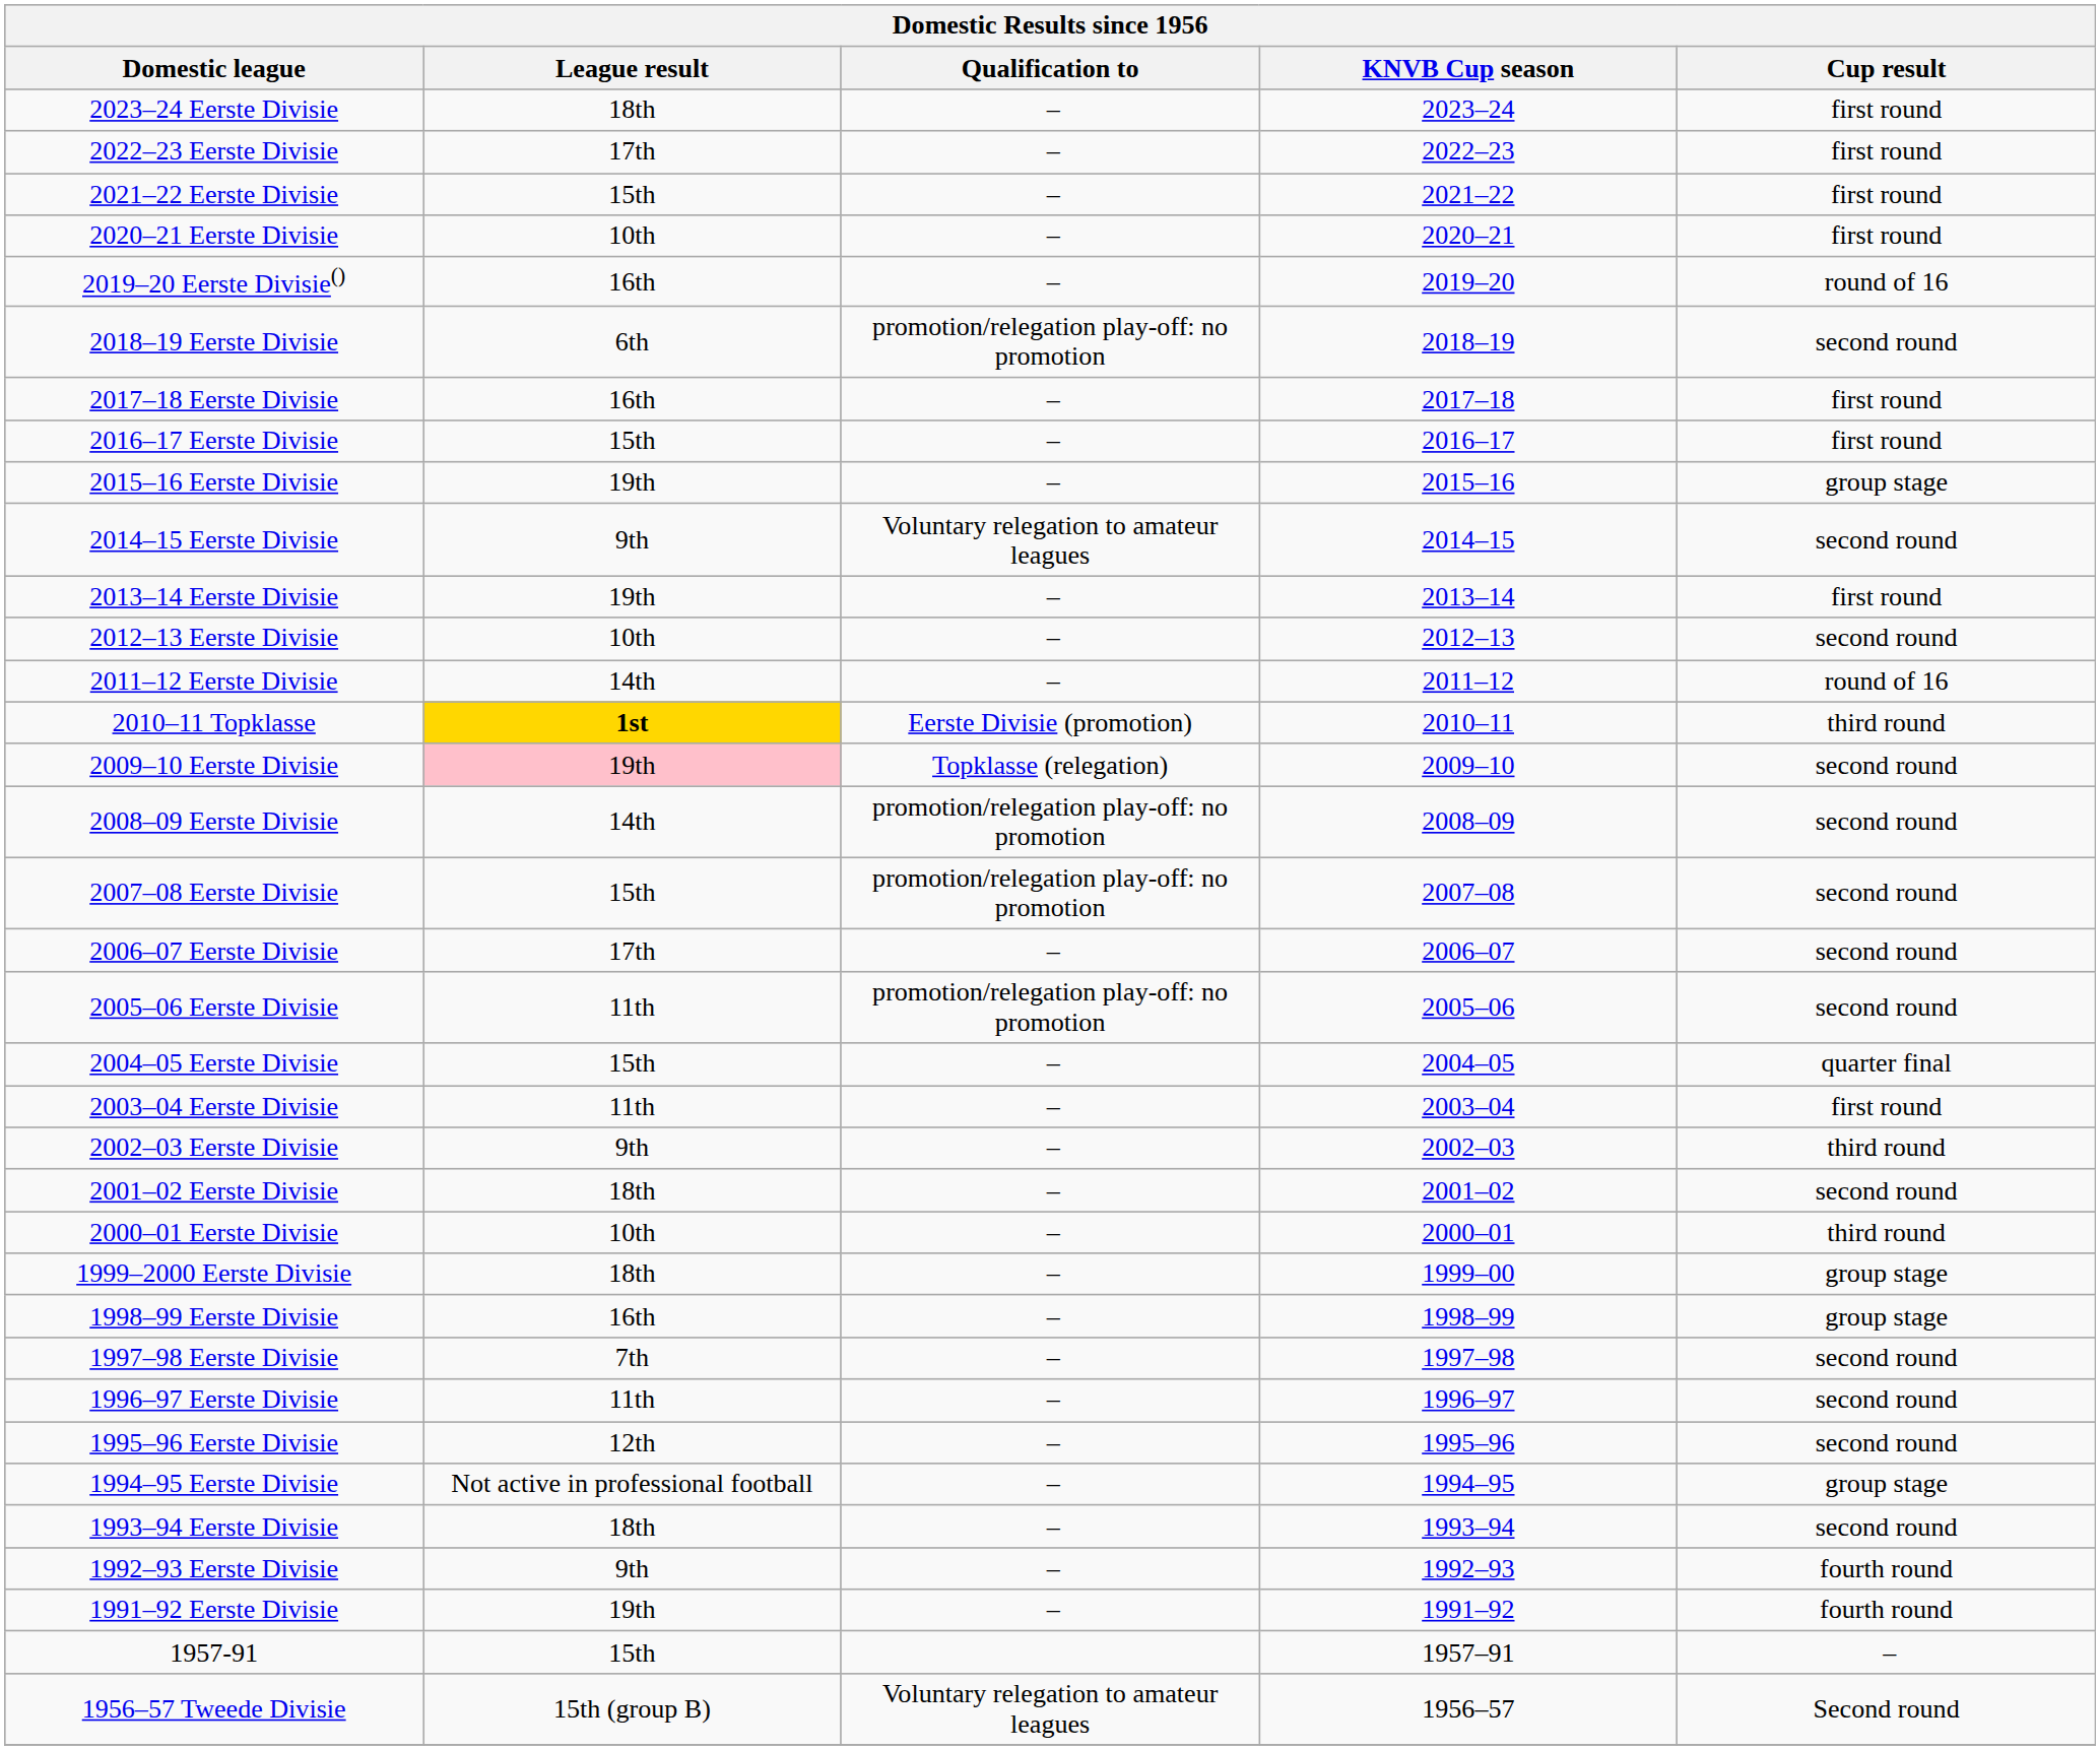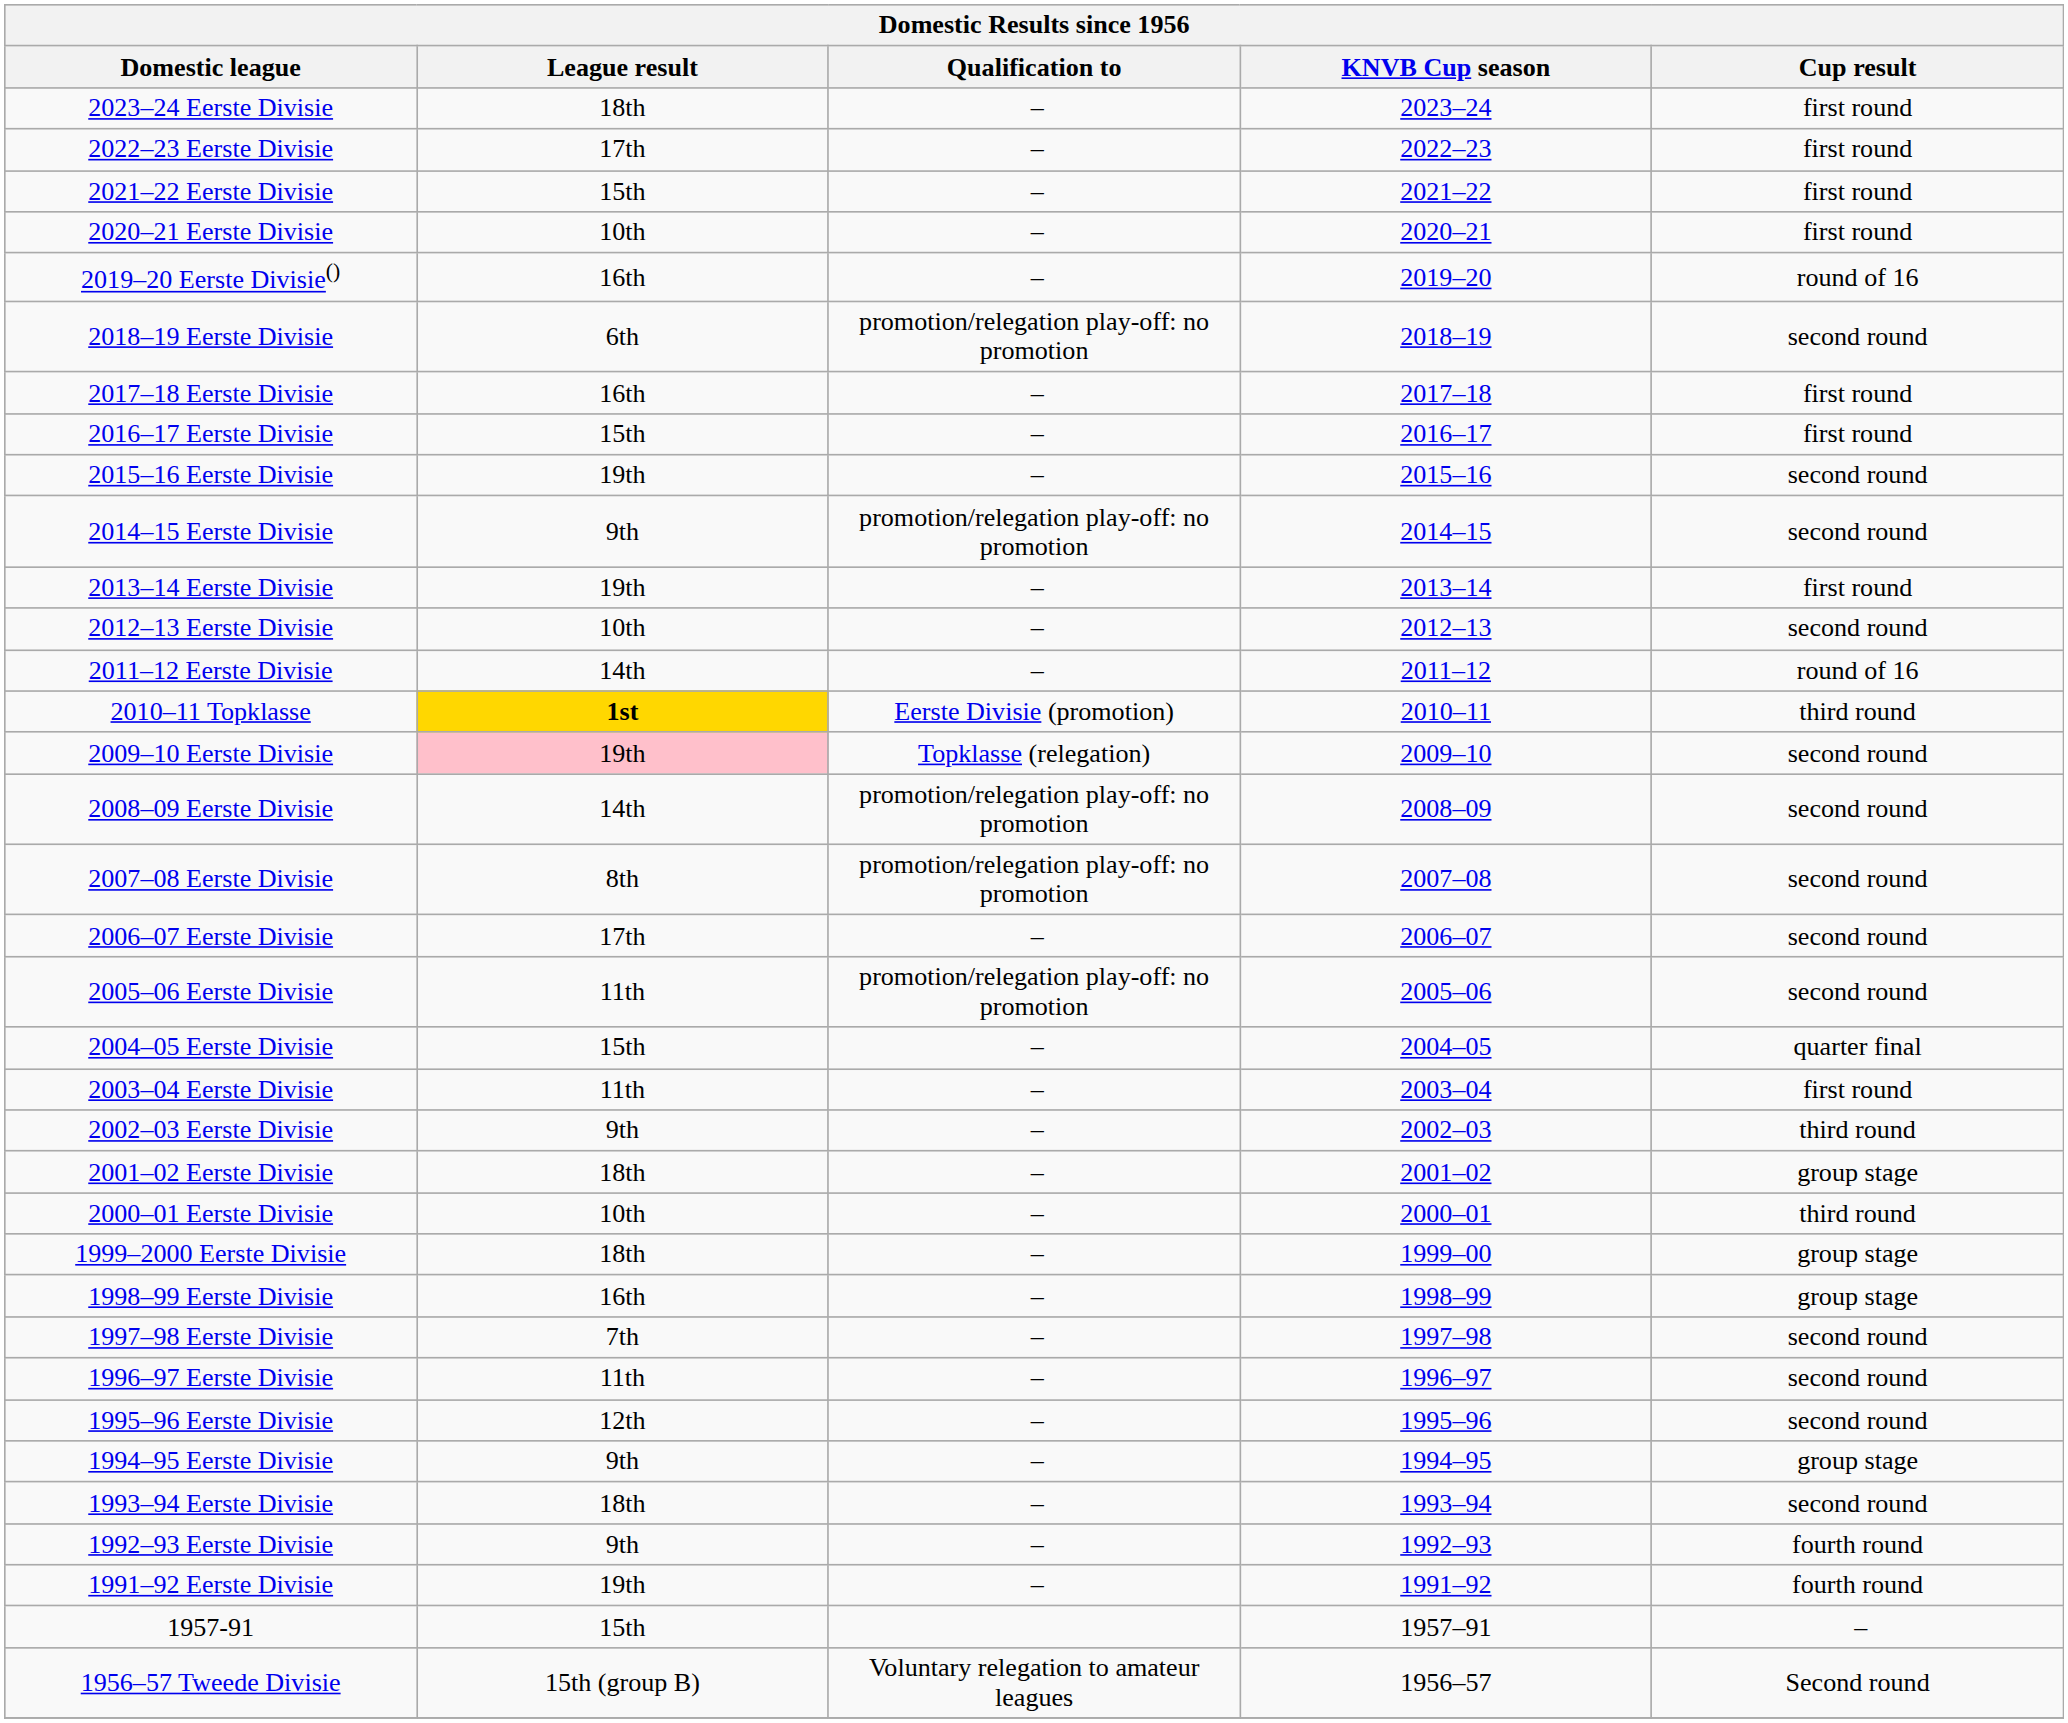2015–16 Eerste Divisie | Cup result: group stage -> second round
2014–15 Eerste Divisie | Qualification to: Voluntary relegation to amateur leagues -> promotion/relegation play-off: no promotion
2007–08 Eerste Divisie | League result: 15th -> 8th
2001–02 Eerste Divisie | Cup result: second round -> group stage
1994–95 Eerste Divisie | League result: Not active in professional football -> 9th
